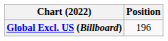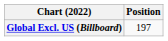Global Excl. US (Billboard) | Position: 196 -> 197
